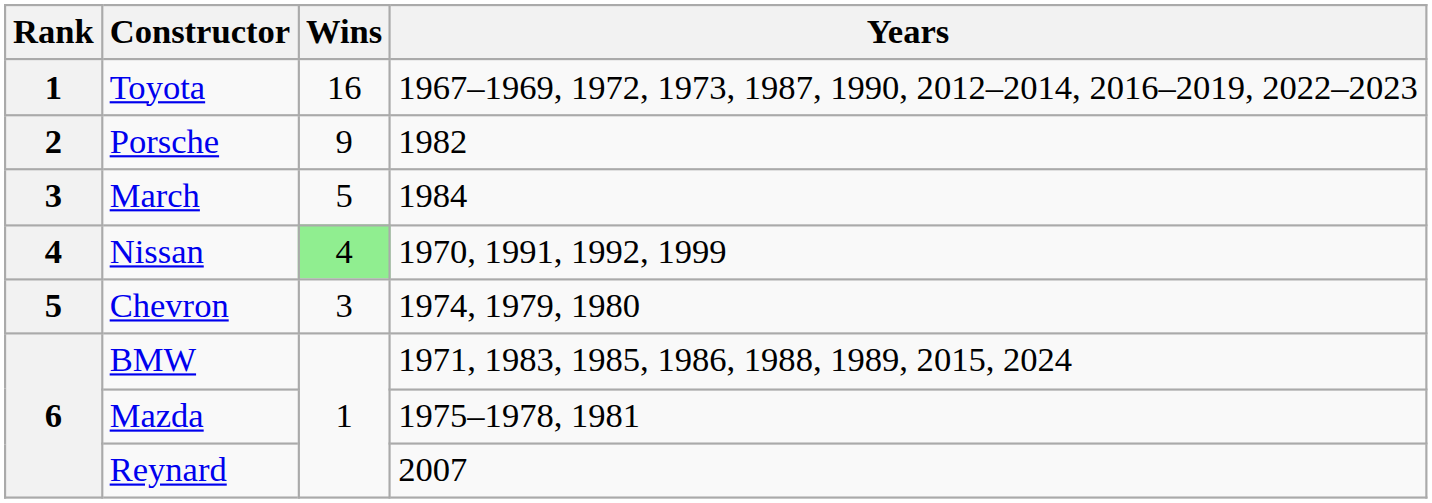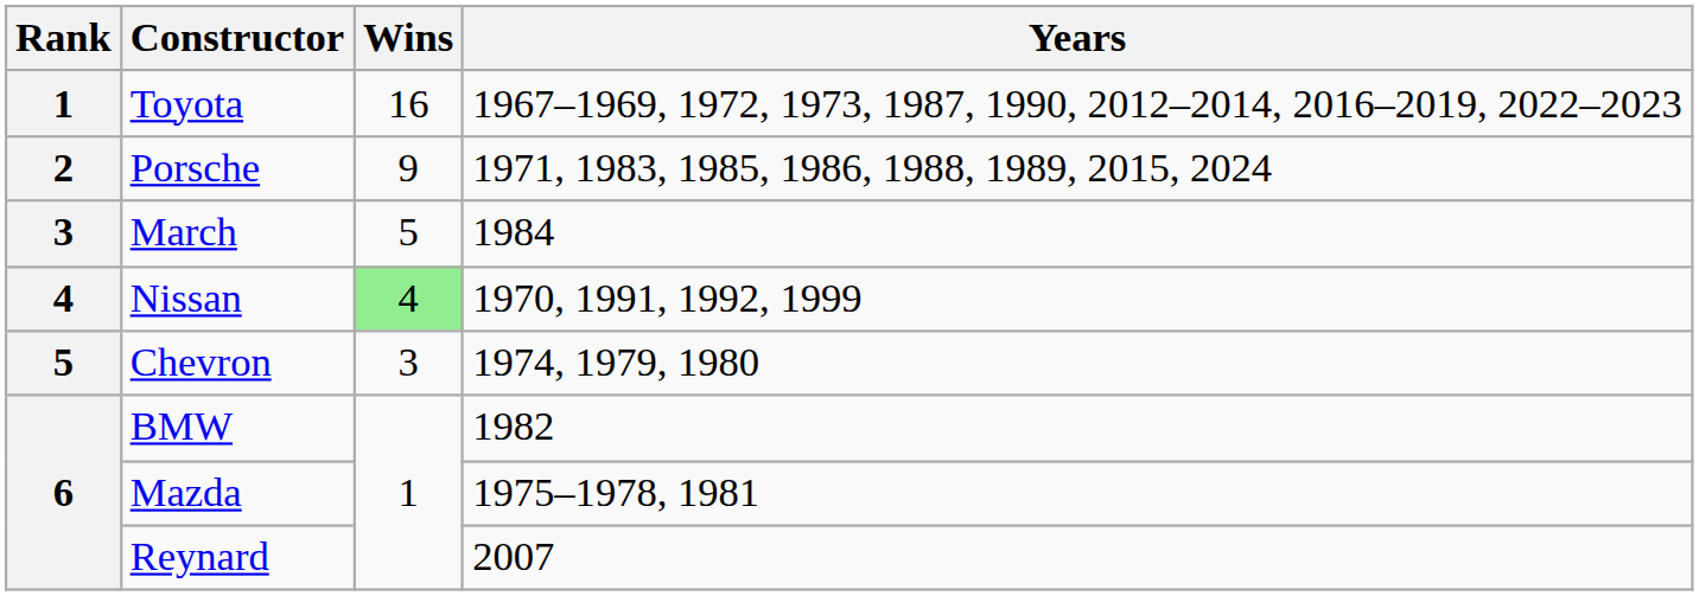Porsche | Years: 1982 -> 1971, 1983, 1985, 1986, 1988, 1989, 2015, 2024
BMW | Years: 1971, 1983, 1985, 1986, 1988, 1989, 2015, 2024 -> 1982
